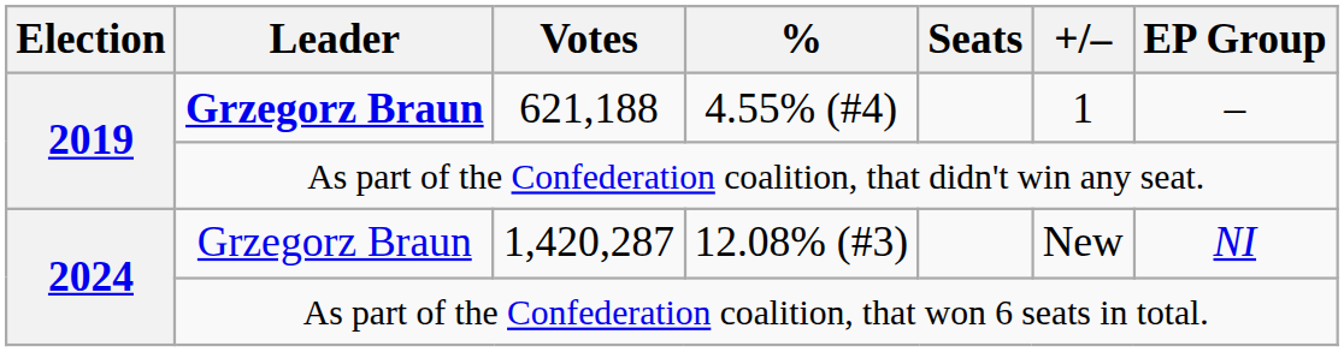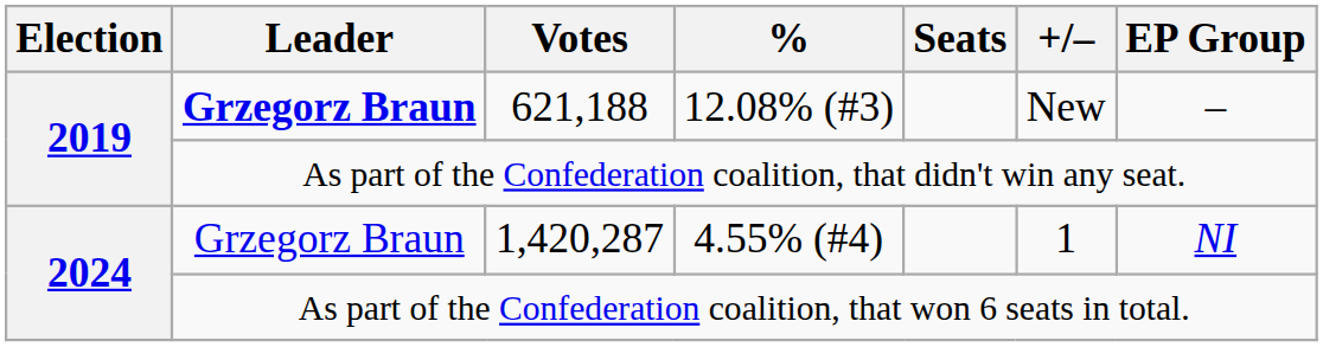621,188 | %: 4.55% (#4) -> 12.08% (#3)
621,188 | +/–: 1 -> New
1,420,287 | %: 12.08% (#3) -> 4.55% (#4)
1,420,287 | +/–: New -> 1
